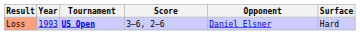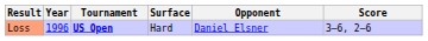columns swapped: Surface <-> Score
Loss | Year: 1993 -> 1996
